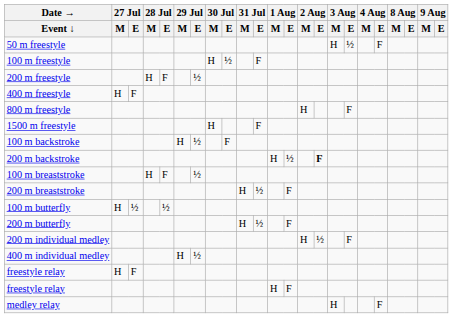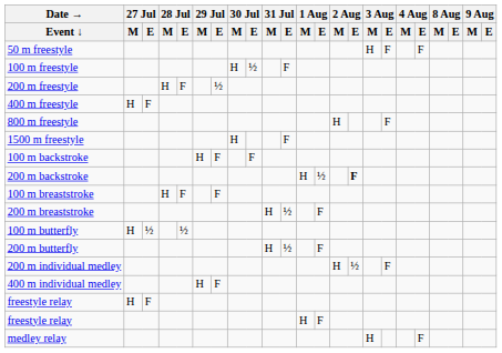50 m freestyle | 3 Aug / E: ½ -> F
100 m backstroke | 29 Jul / E: ½ -> F
100 m breaststroke | 29 Jul / E: ½ -> F
400 m individual medley | 29 Jul / E: ½ -> F
